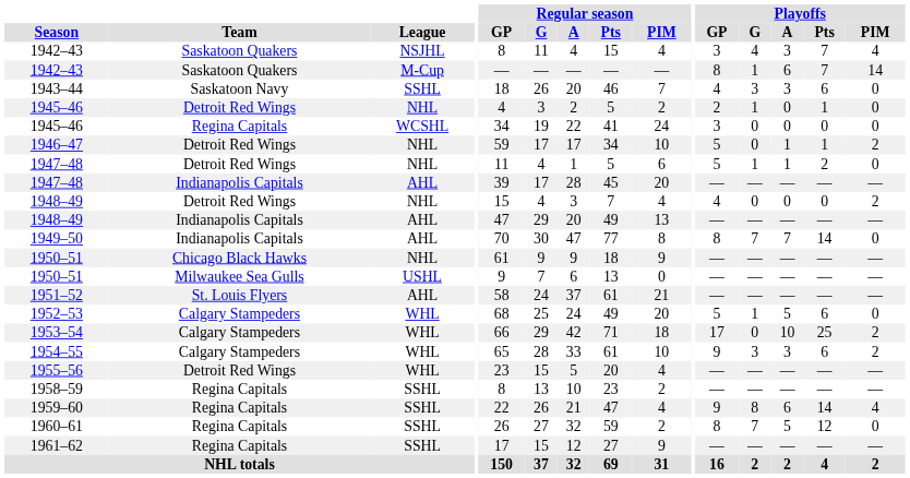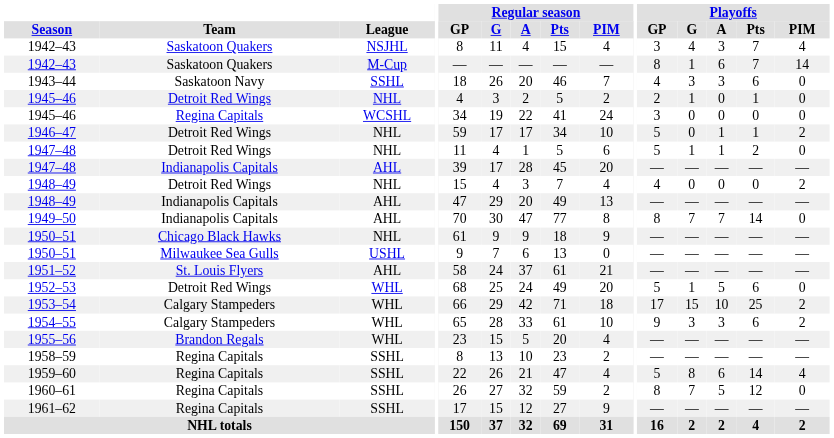1952–53 | Team: Calgary Stampeders -> Detroit Red Wings
1953–54 | Playoffs / G: 0 -> 15
1955–56 | Team: Detroit Red Wings -> Brandon Regals
1959–60 | Playoffs / GP: 9 -> 5
